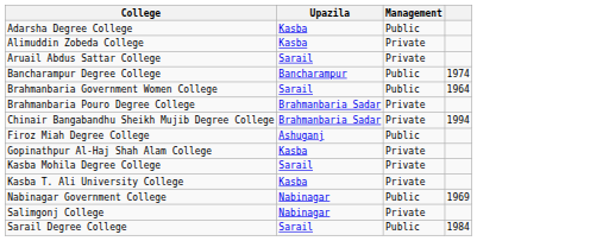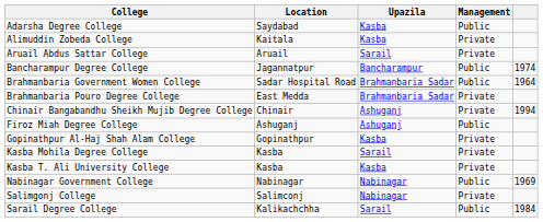+ column: Location | Saydabad | Kaitala | Aruail | Jagannatpur | Sadar Hospital Road | East Medda | Chinair | Ashuganj | Gopinathpur | Kasba | Kasba | Nabinagar | Salimconj | Kalikachchha
Brahmanbaria Government Women College | Upazila: Sarail -> Brahmanbaria Sadar
Chinair Bangabandhu Sheikh Mujib Degree College | Upazila: Brahmanbaria Sadar -> Ashuganj
